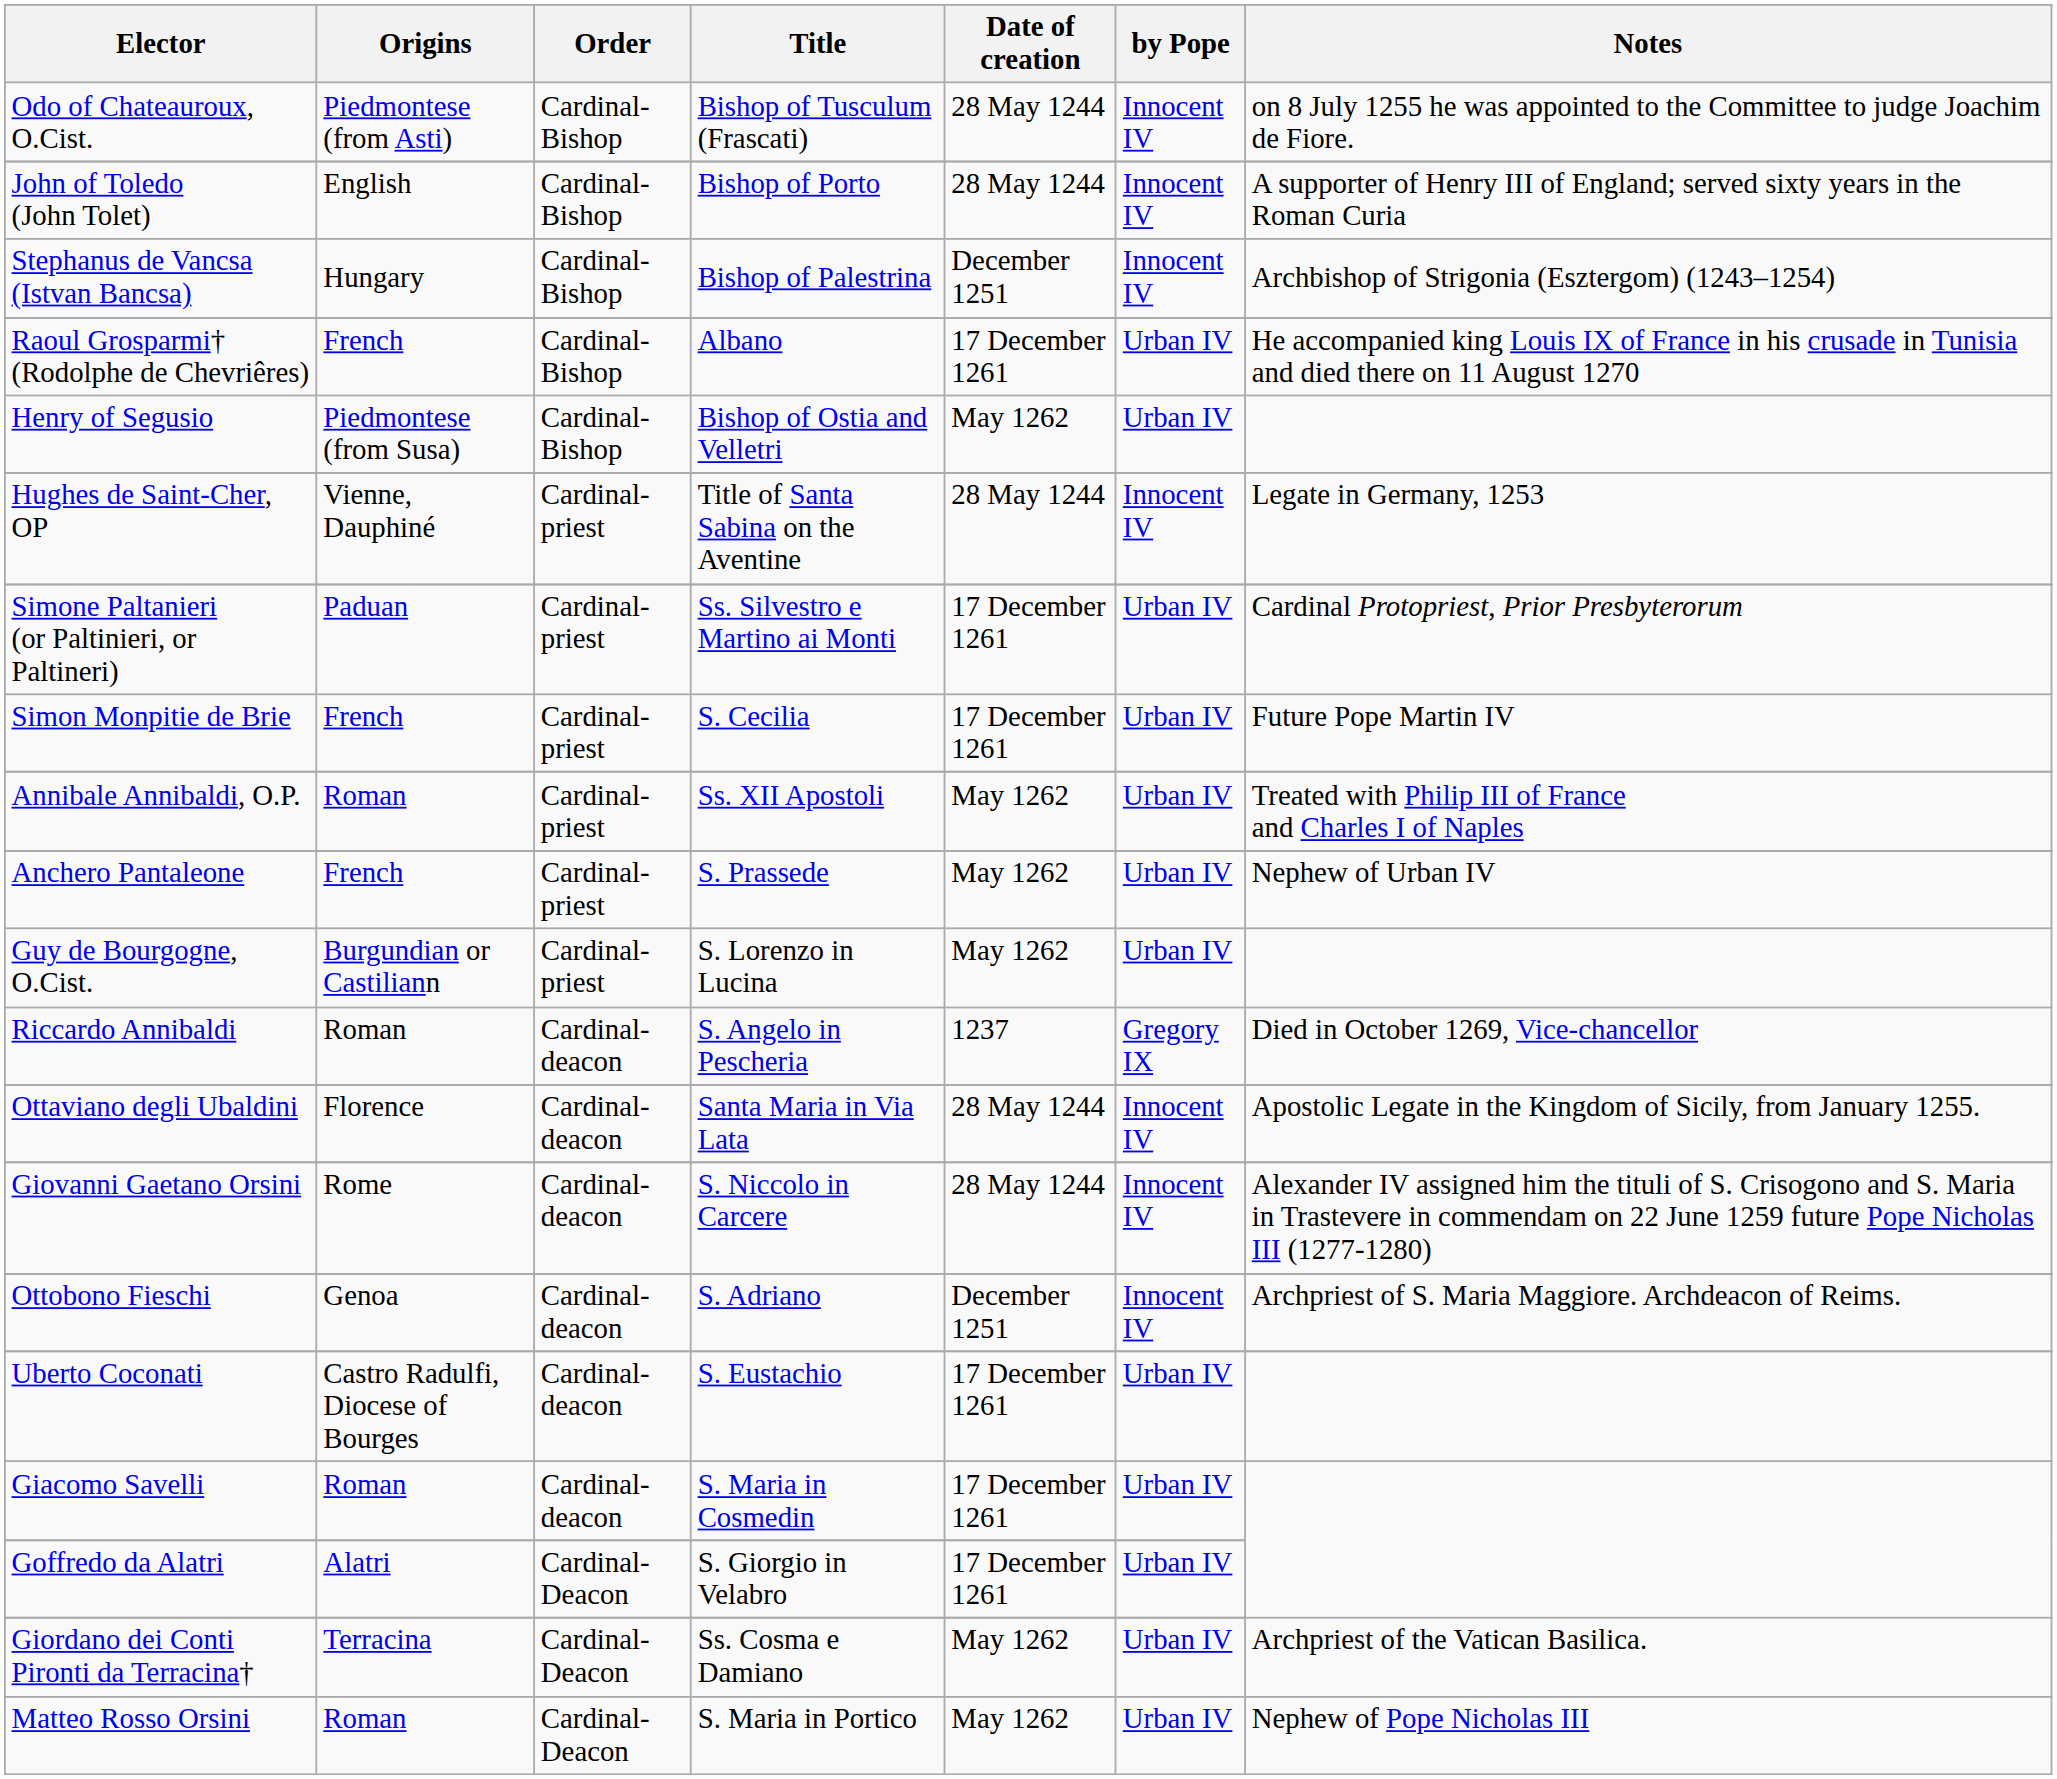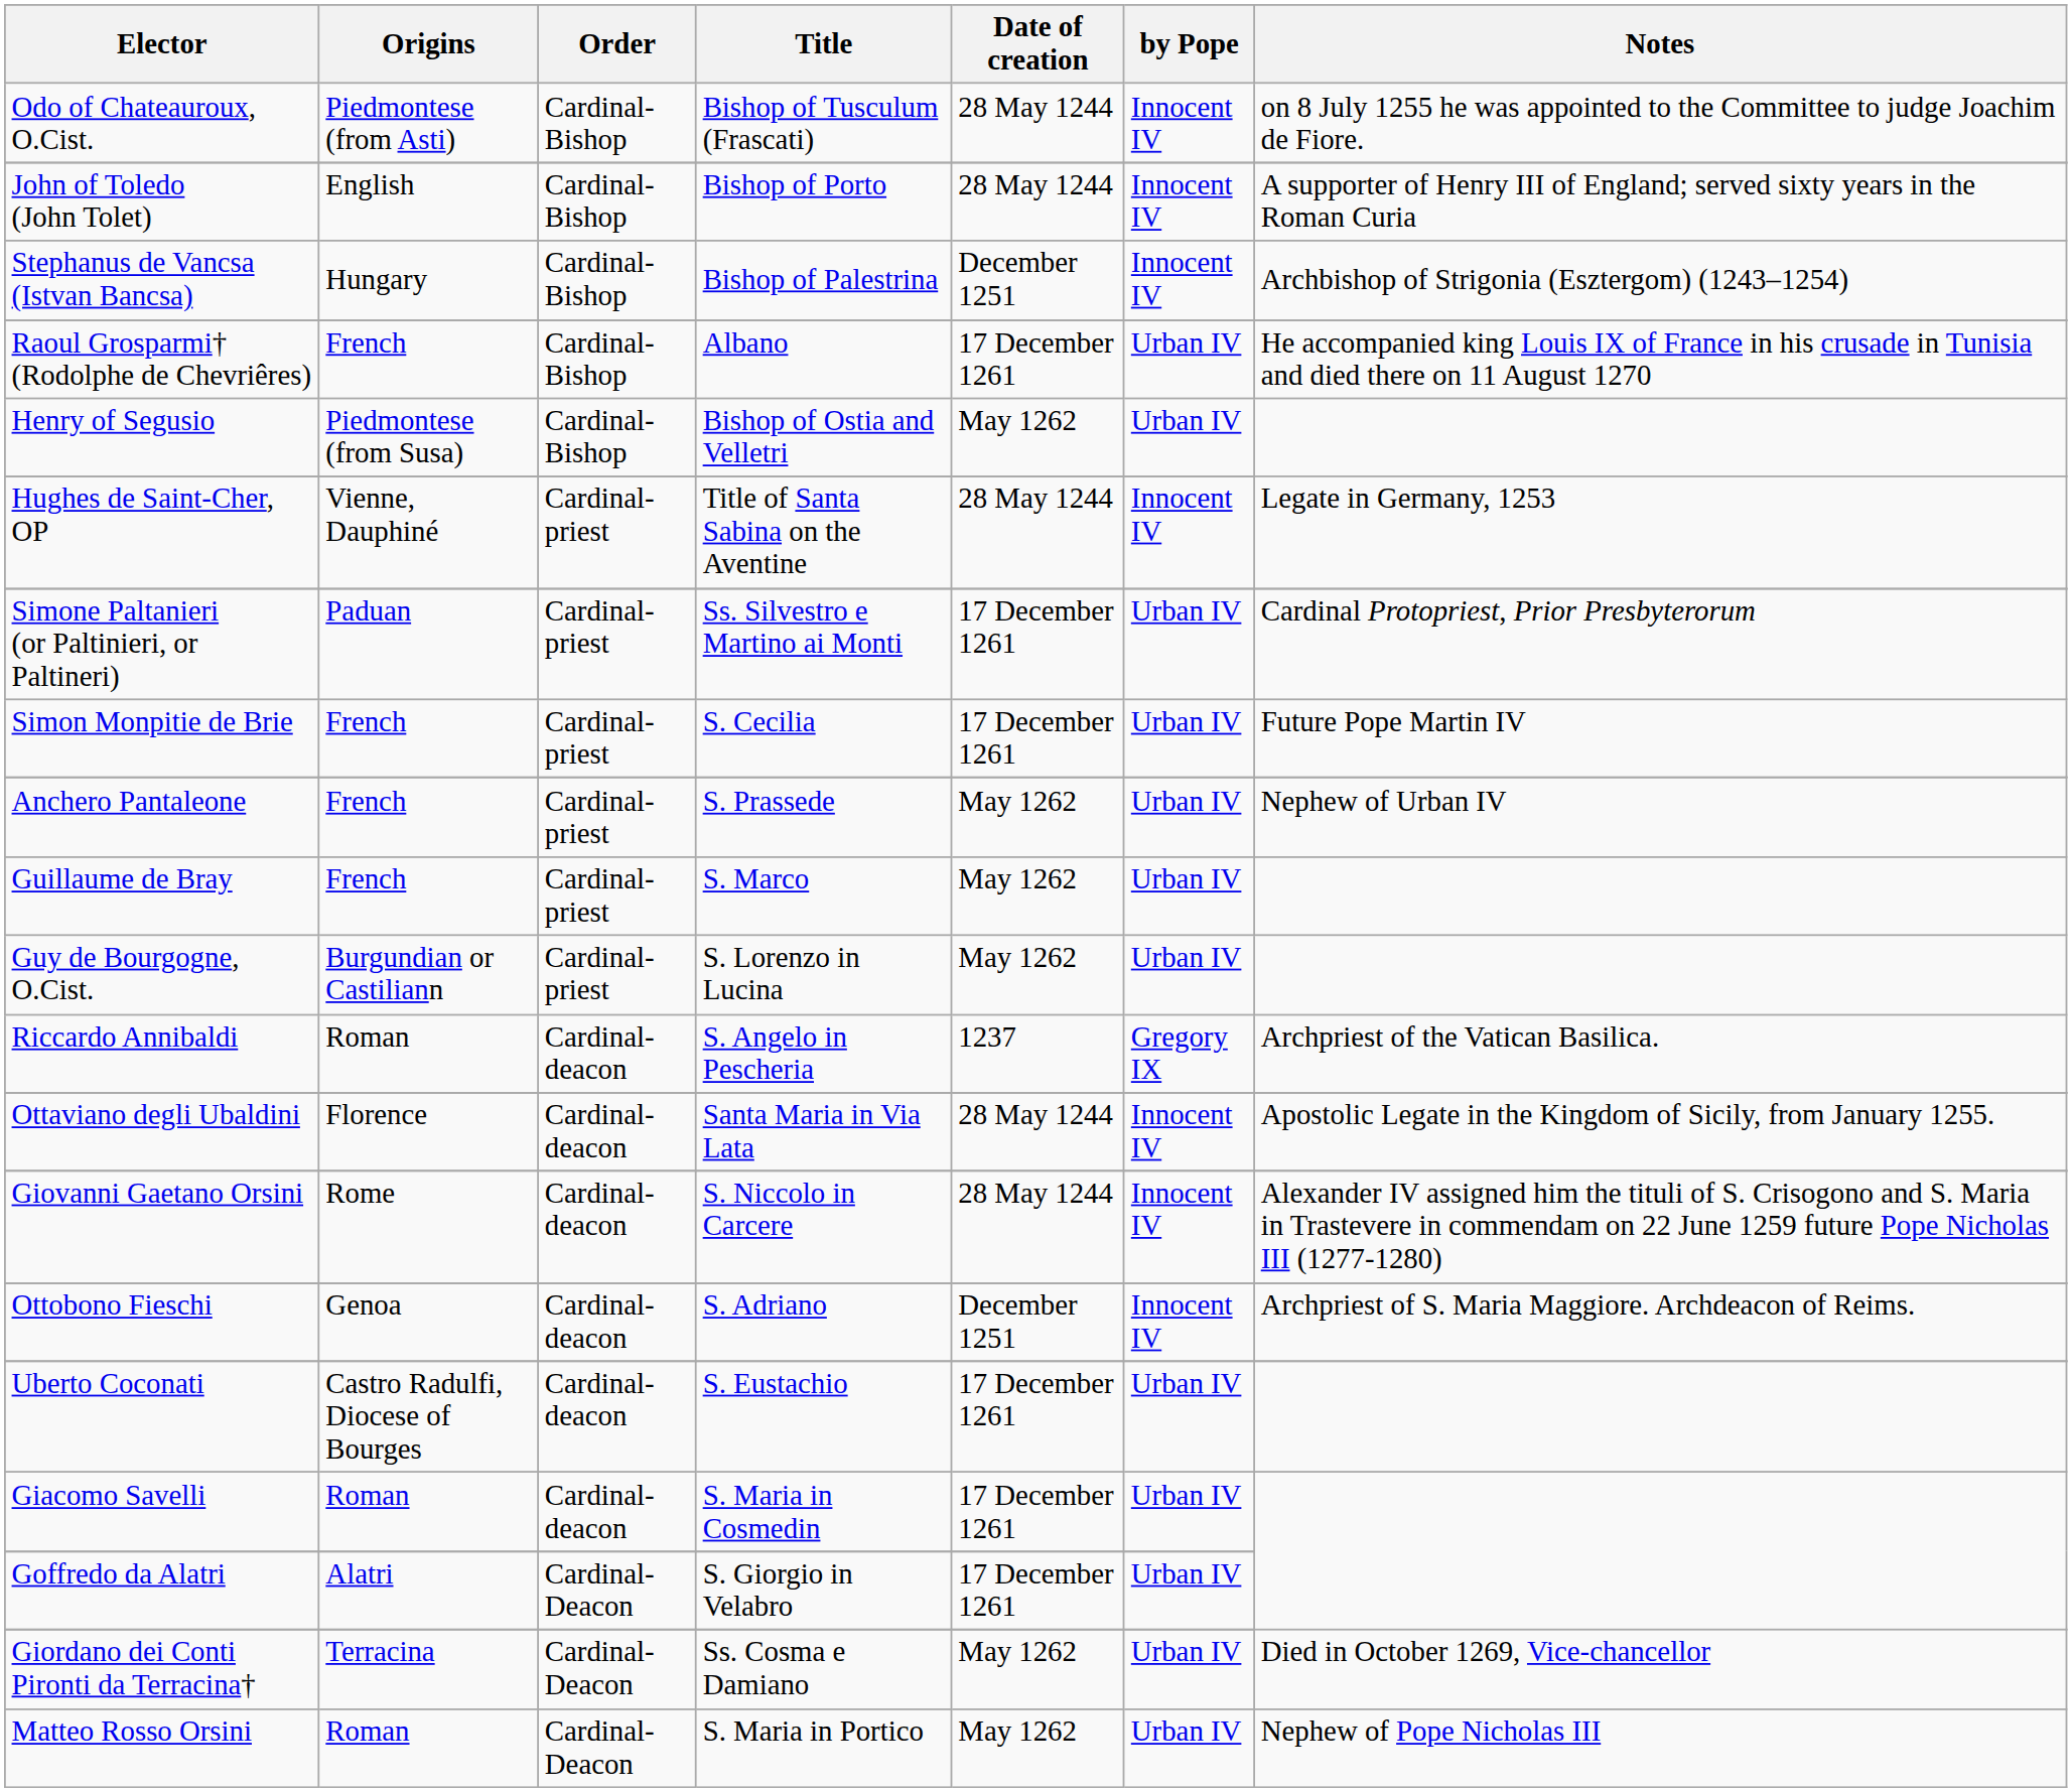- row: Annibale Annibaldi, O.P. | Roman | Cardinal-priest | Ss. XII Apostoli | May 1262 | Urban IV | Treated with Philip III of France and Charles I of Naples
+ row: Guillaume de Bray | French | Cardinal-priest | S. Marco | May 1262 | Urban IV
Riccardo Annibaldi | Notes: Died in October 1269, Vice-chancellor -> Archpriest of the Vatican Basilica.
Giordano dei Conti Pironti da Terracina† | Notes: Archpriest of the Vatican Basilica. -> Died in October 1269, Vice-chancellor
